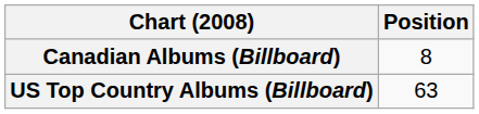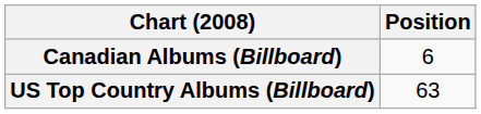Canadian Albums (Billboard) | Position: 8 -> 6
